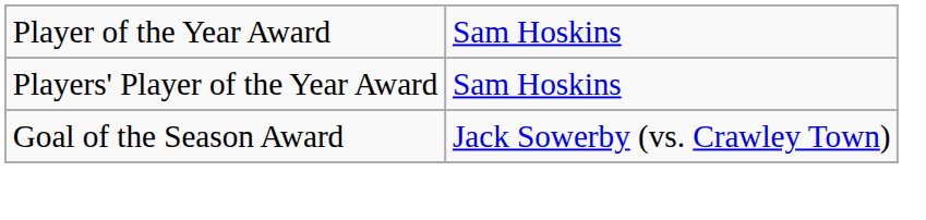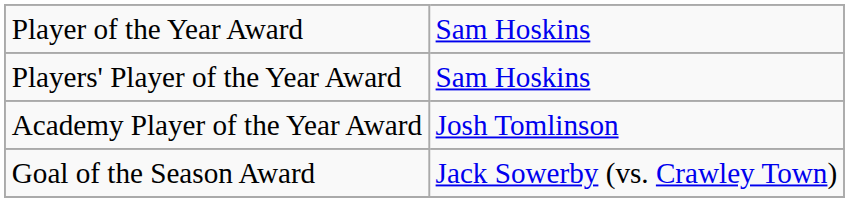+ row: Academy Player of the Year Award | Josh Tomlinson
